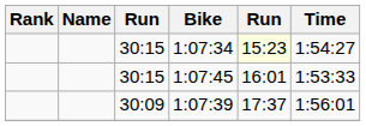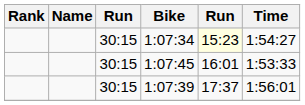1:07:39 | column 3: 30:09 -> 30:15
